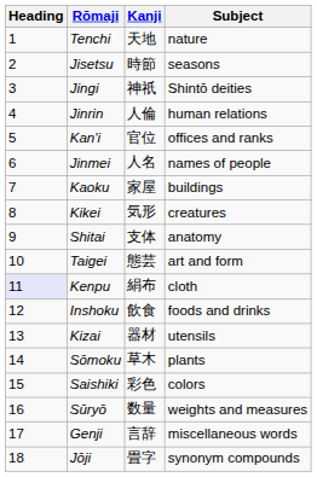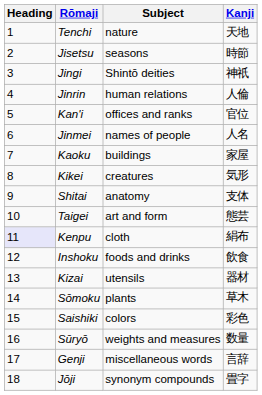columns swapped: Kanji <-> Subject
